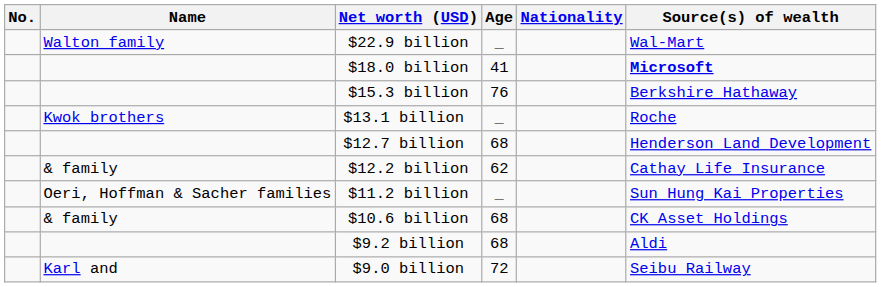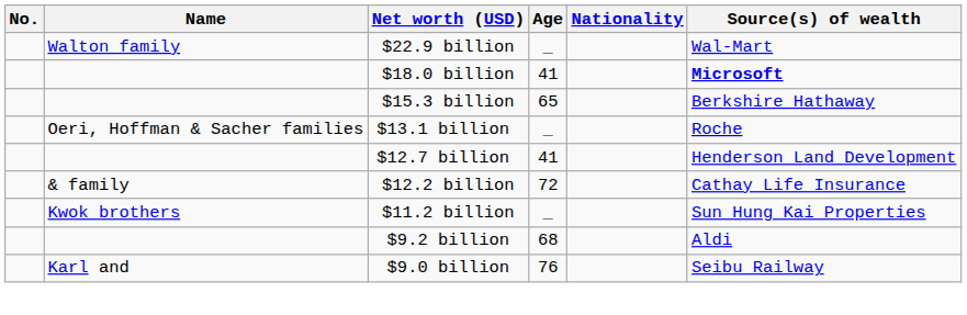$15.3 billion | Age: 76 -> 65
$13.1 billion | Name: Kwok brothers -> Oeri, Hoffman & Sacher families
$12.7 billion | Age: 68 -> 41
$12.2 billion | Age: 62 -> 72
$11.2 billion | Name: Oeri, Hoffman & Sacher families -> Kwok brothers
- row: & family | $10.6 billion | 68 | CK Asset Holdings
$9.0 billion | Age: 72 -> 76
